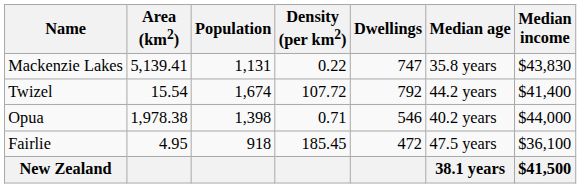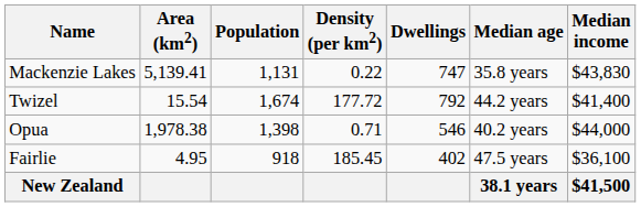Twizel | Density (per km2): 107.72 -> 177.72
Fairlie | Dwellings: 472 -> 402
